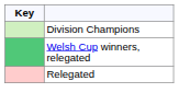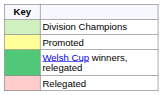+ row: Promoted
